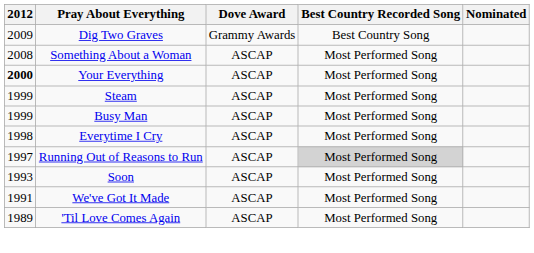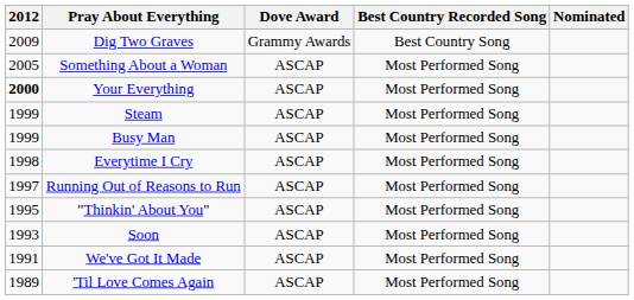Something About a Woman | 2012: 2008 -> 2005
Running Out of Reasons to Run | Best Country Recorded Song: lightgrey background -> no background
+ row: 1995 | "Thinkin' About You" | ASCAP | Most Performed Song
